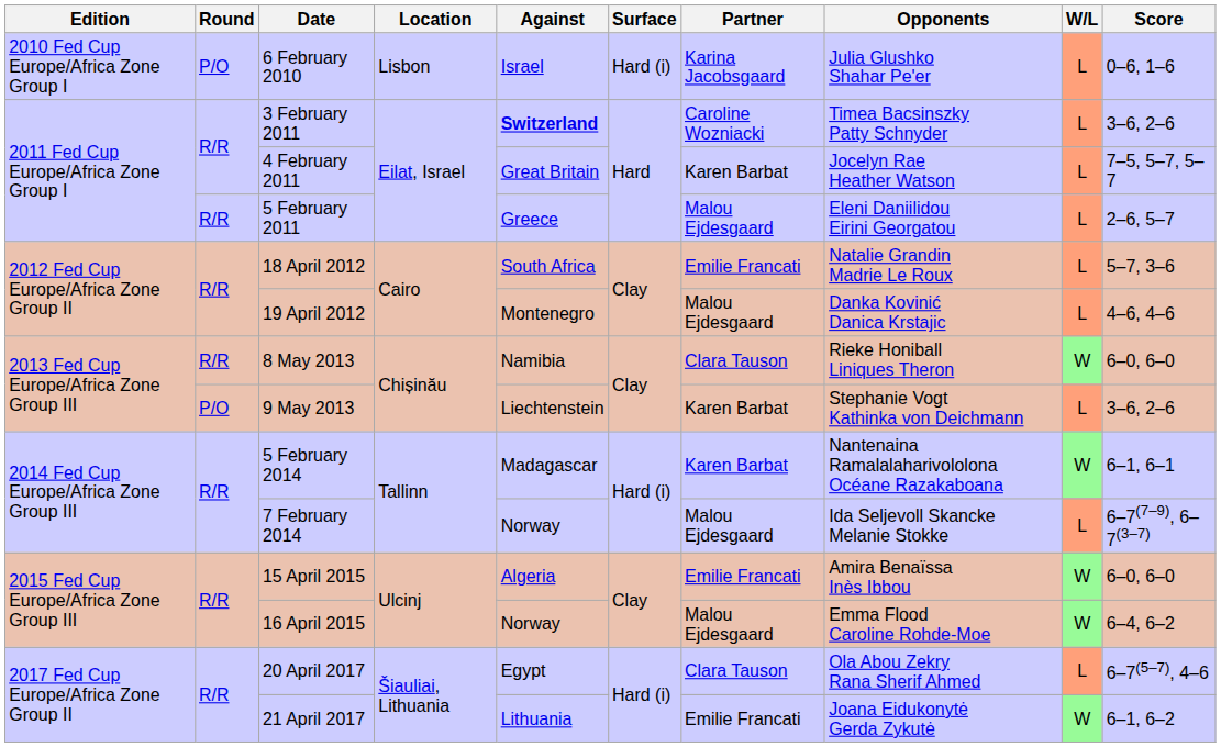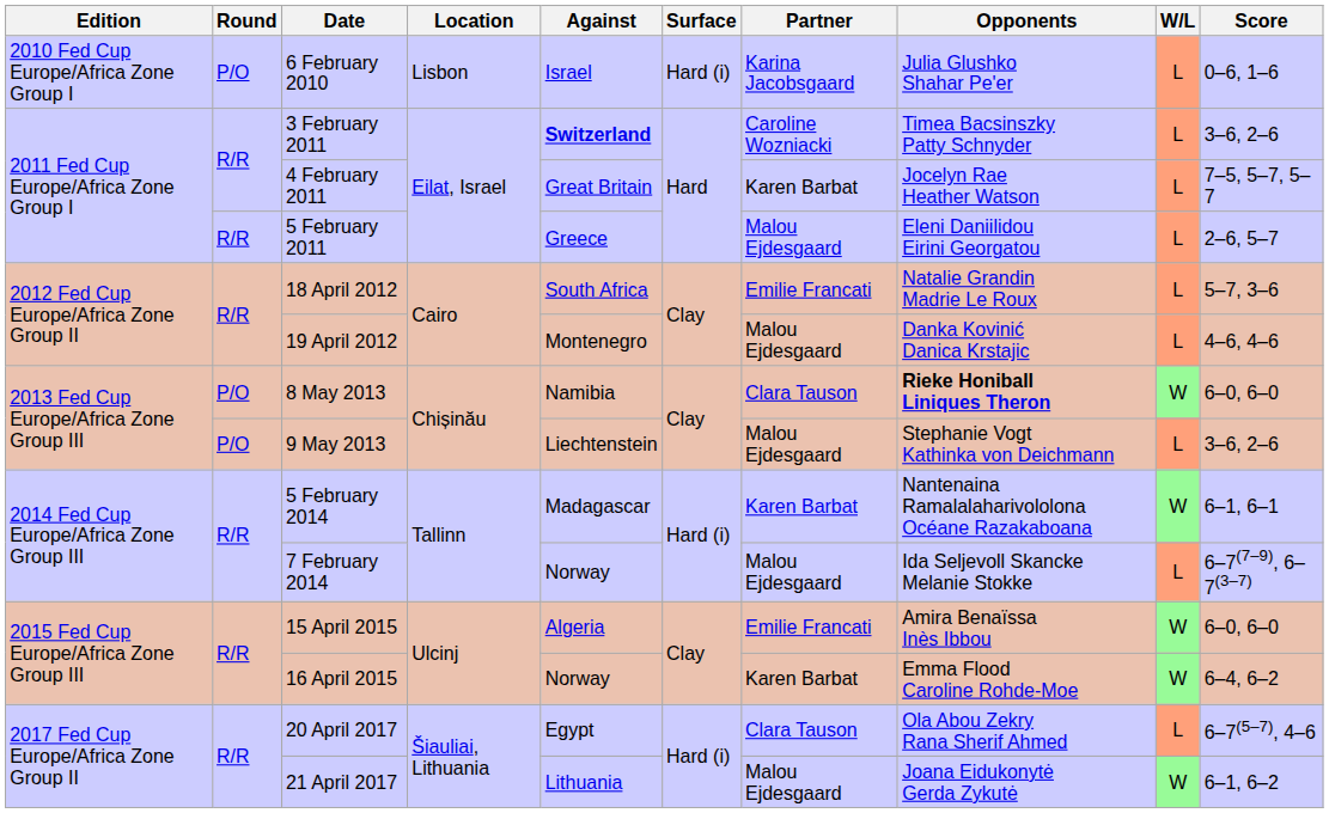8 May 2013 | Round: R/R -> P/O
8 May 2013 | Opponents: normal -> bold
9 May 2013 | Partner: Karen Barbat -> Malou Ejdesgaard
16 April 2015 | Partner: Malou Ejdesgaard -> Karen Barbat
21 April 2017 | Partner: Emilie Francati -> Malou Ejdesgaard
